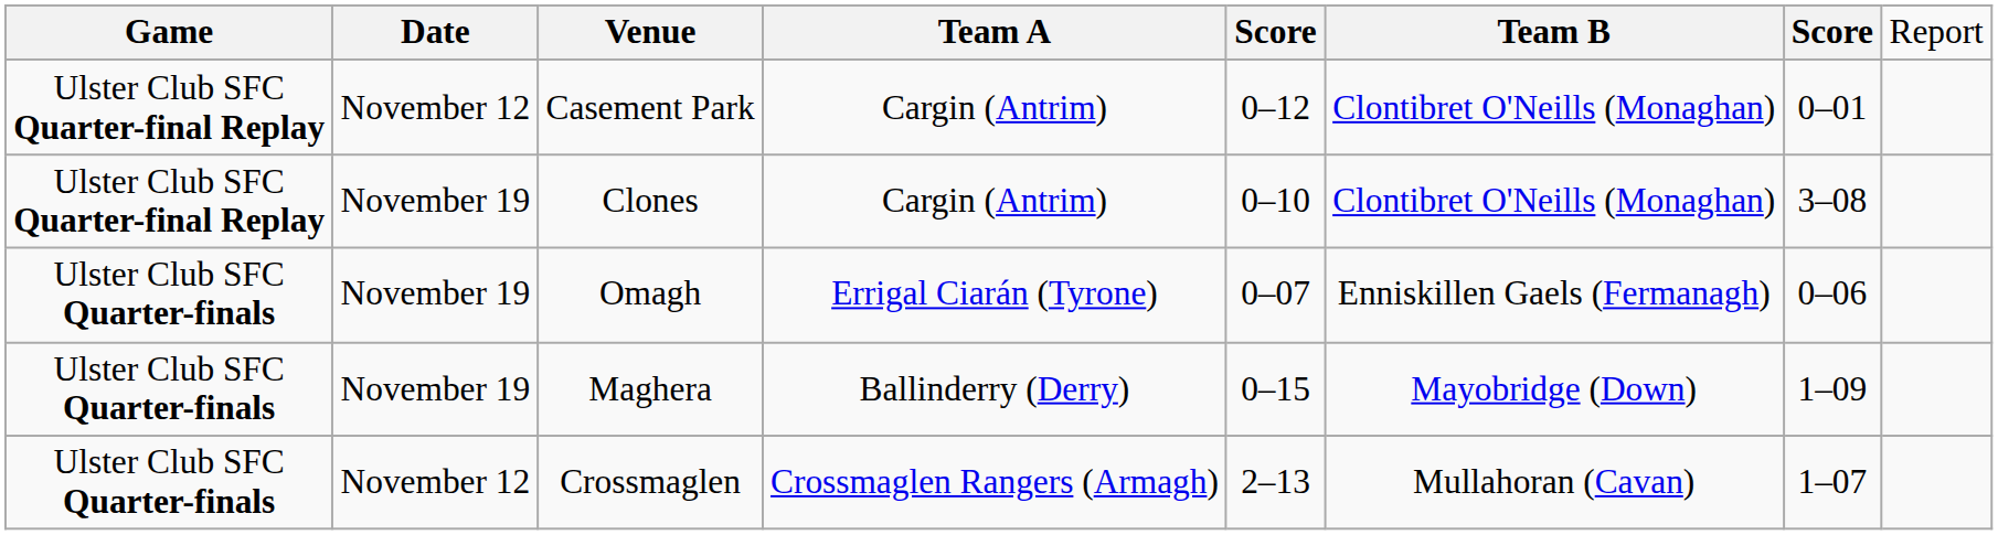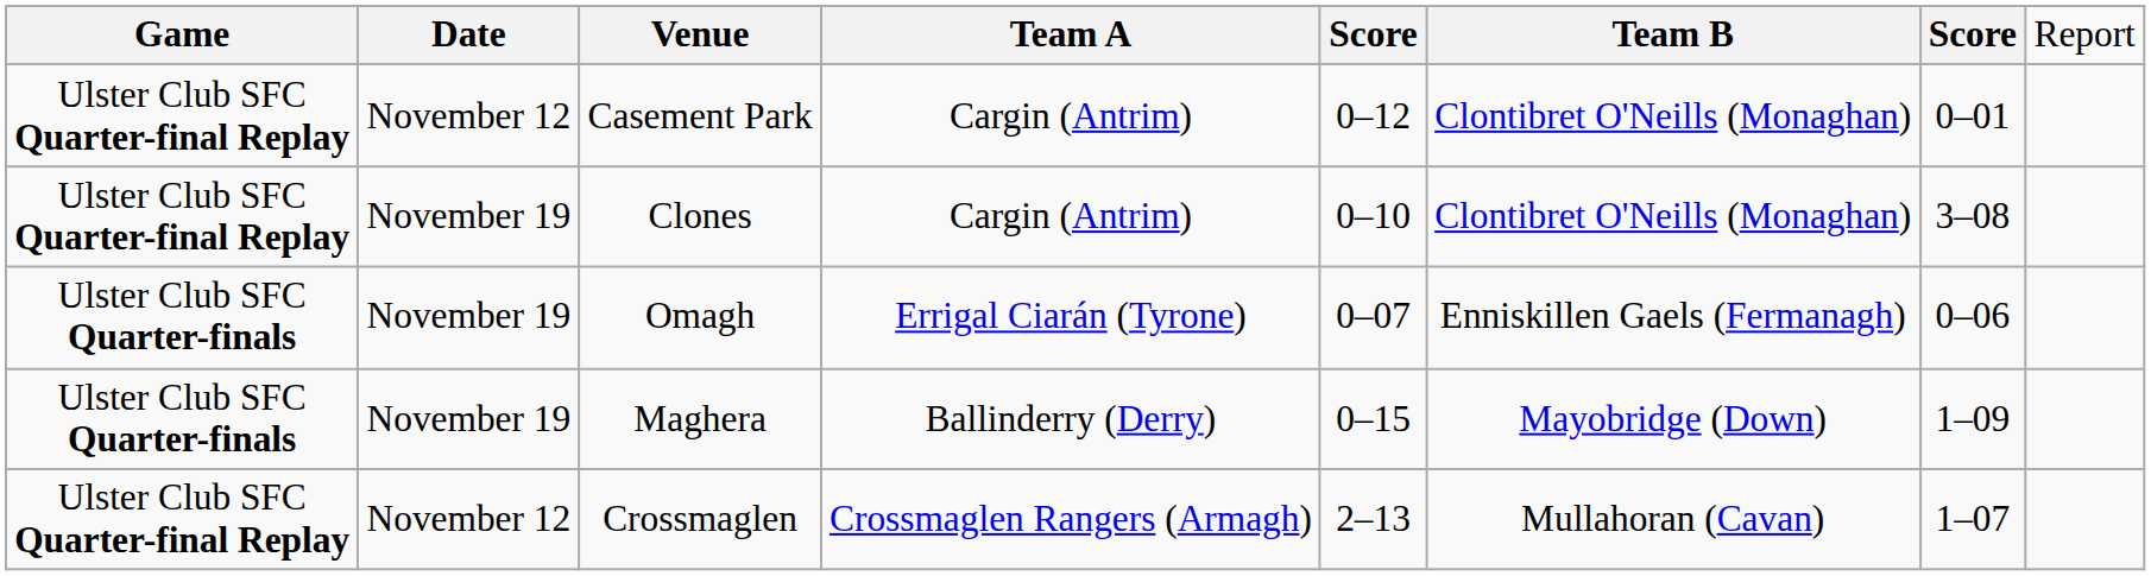Crossmaglen | column 1: Ulster Club SFC Quarter-finals -> Ulster Club SFC Quarter-final Replay
